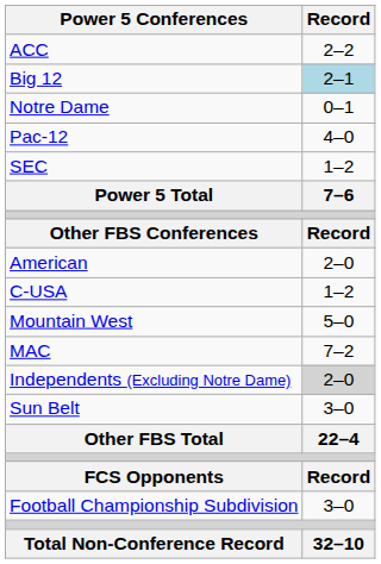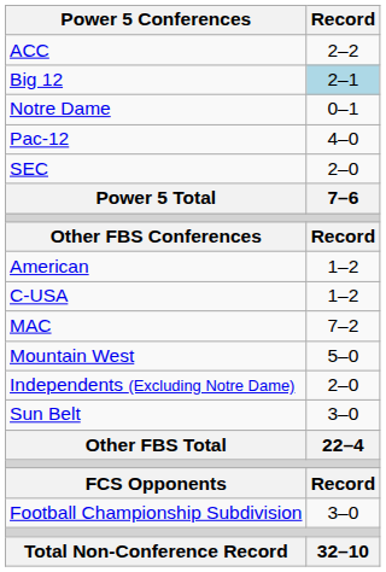SEC | Record: 1–2 -> 2–0
American | Record: 2–0 -> 1–2
rows swapped: MAC <-> Mountain West
Independents (Excluding Notre Dame) | Record: lightgrey background -> no background
